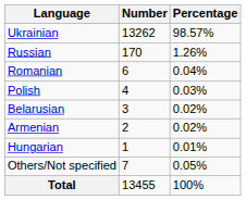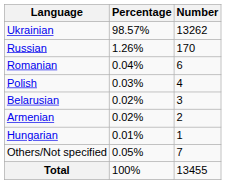columns swapped: Number <-> Percentage
